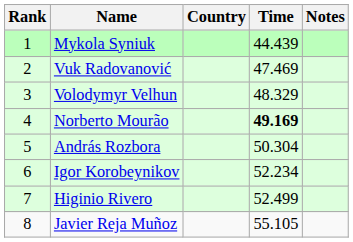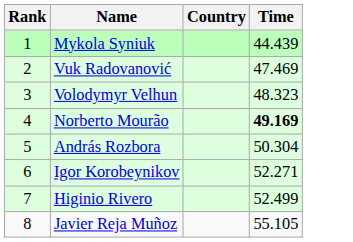- column: Notes
Volodymyr Velhun | Time: 48.329 -> 48.323
Igor Korobeynikov | Time: 52.234 -> 52.271
